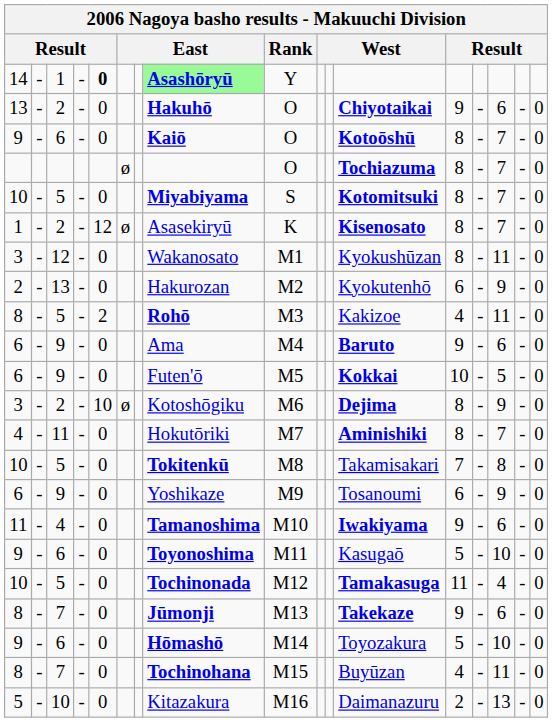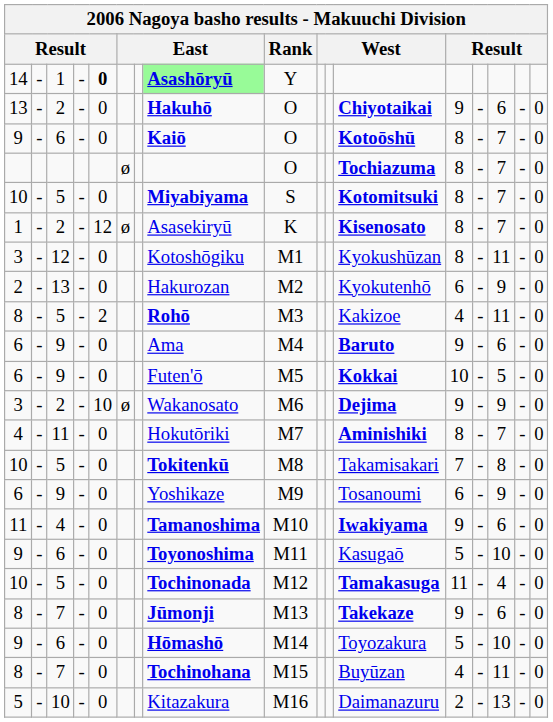3 / 12 | column 8: Wakanosato -> Kotoshōgiku
3 / 2 | column 8: Kotoshōgiku -> Wakanosato
3 / 2 | column 13: 8 -> 9
